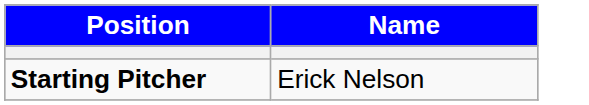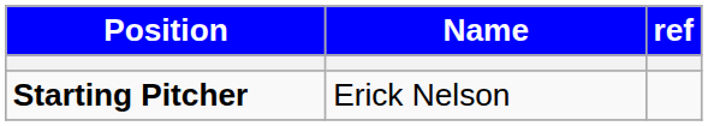+ column: ref
